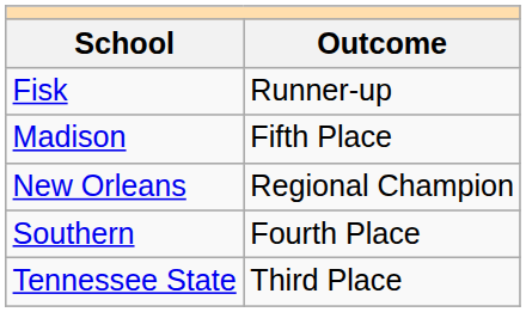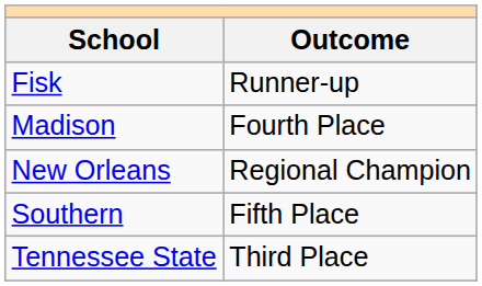Madison | Outcome: Fifth Place -> Fourth Place
Southern | Outcome: Fourth Place -> Fifth Place
